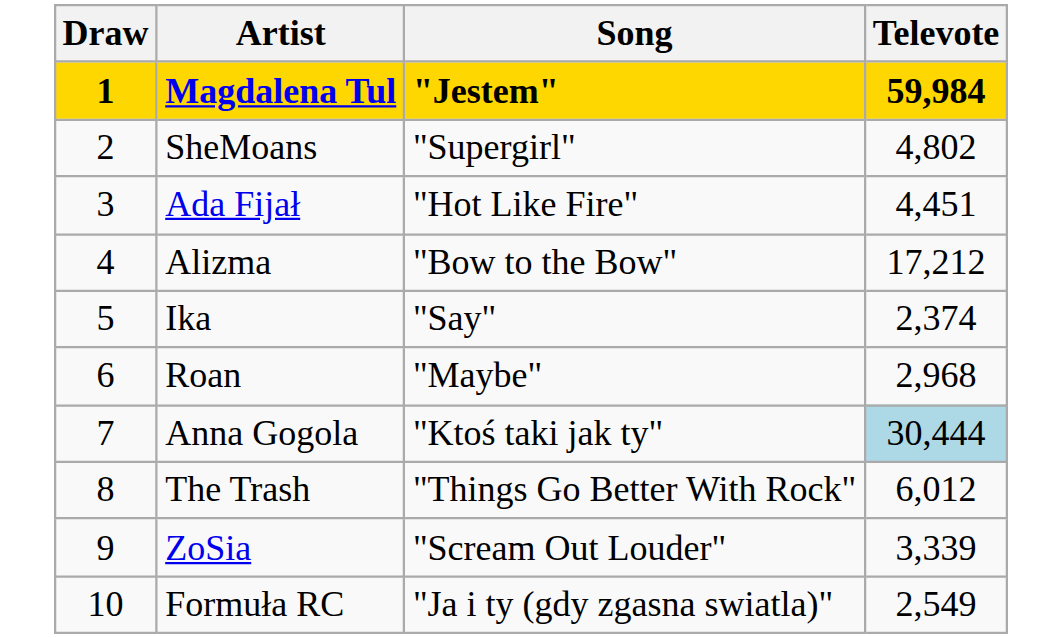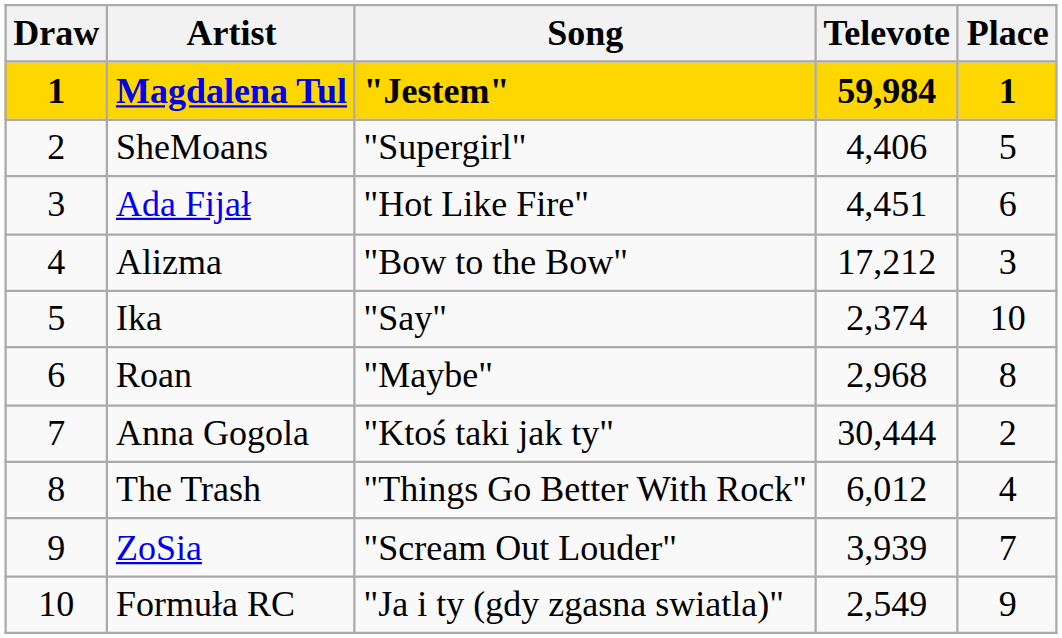+ column: Place | 1 | 5 | 6 | 3 | 10 | 8 | 2 | 4 | 7 | 9
SheMoans | Televote: 4,802 -> 4,406
Anna Gogola | Televote: lightblue background -> no background
ZoSia | Televote: 3,339 -> 3,939
